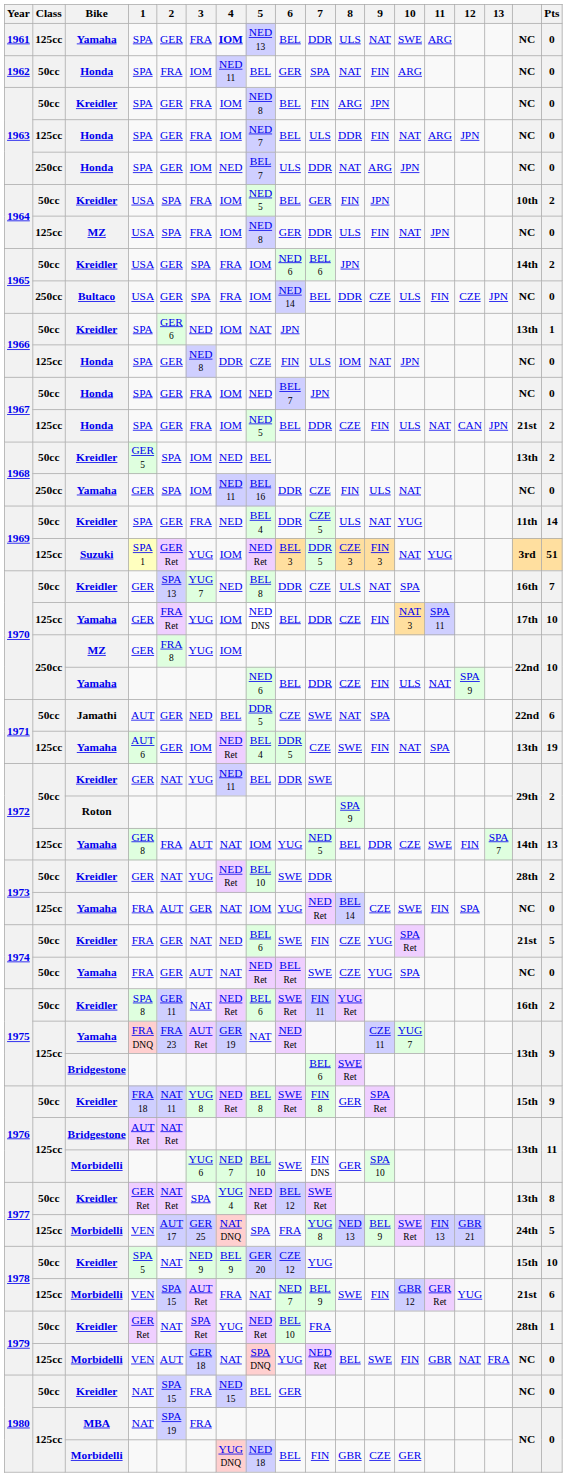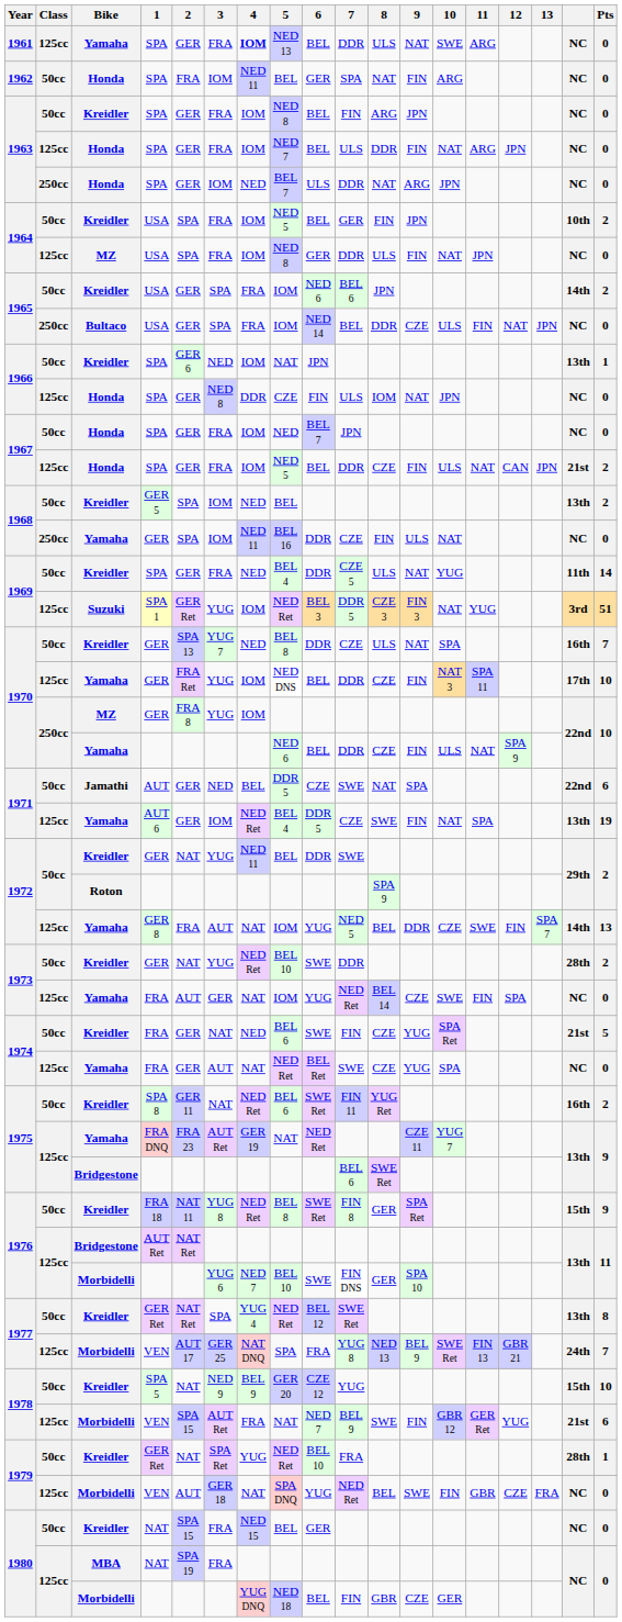1965 / Bultaco | 12: CZE -> NAT
1974 / Yamaha | Class: 50cc -> 125cc
1977 / Morbidelli | Pts: 5 -> 7
1979 / Morbidelli | 12: NAT -> CZE
